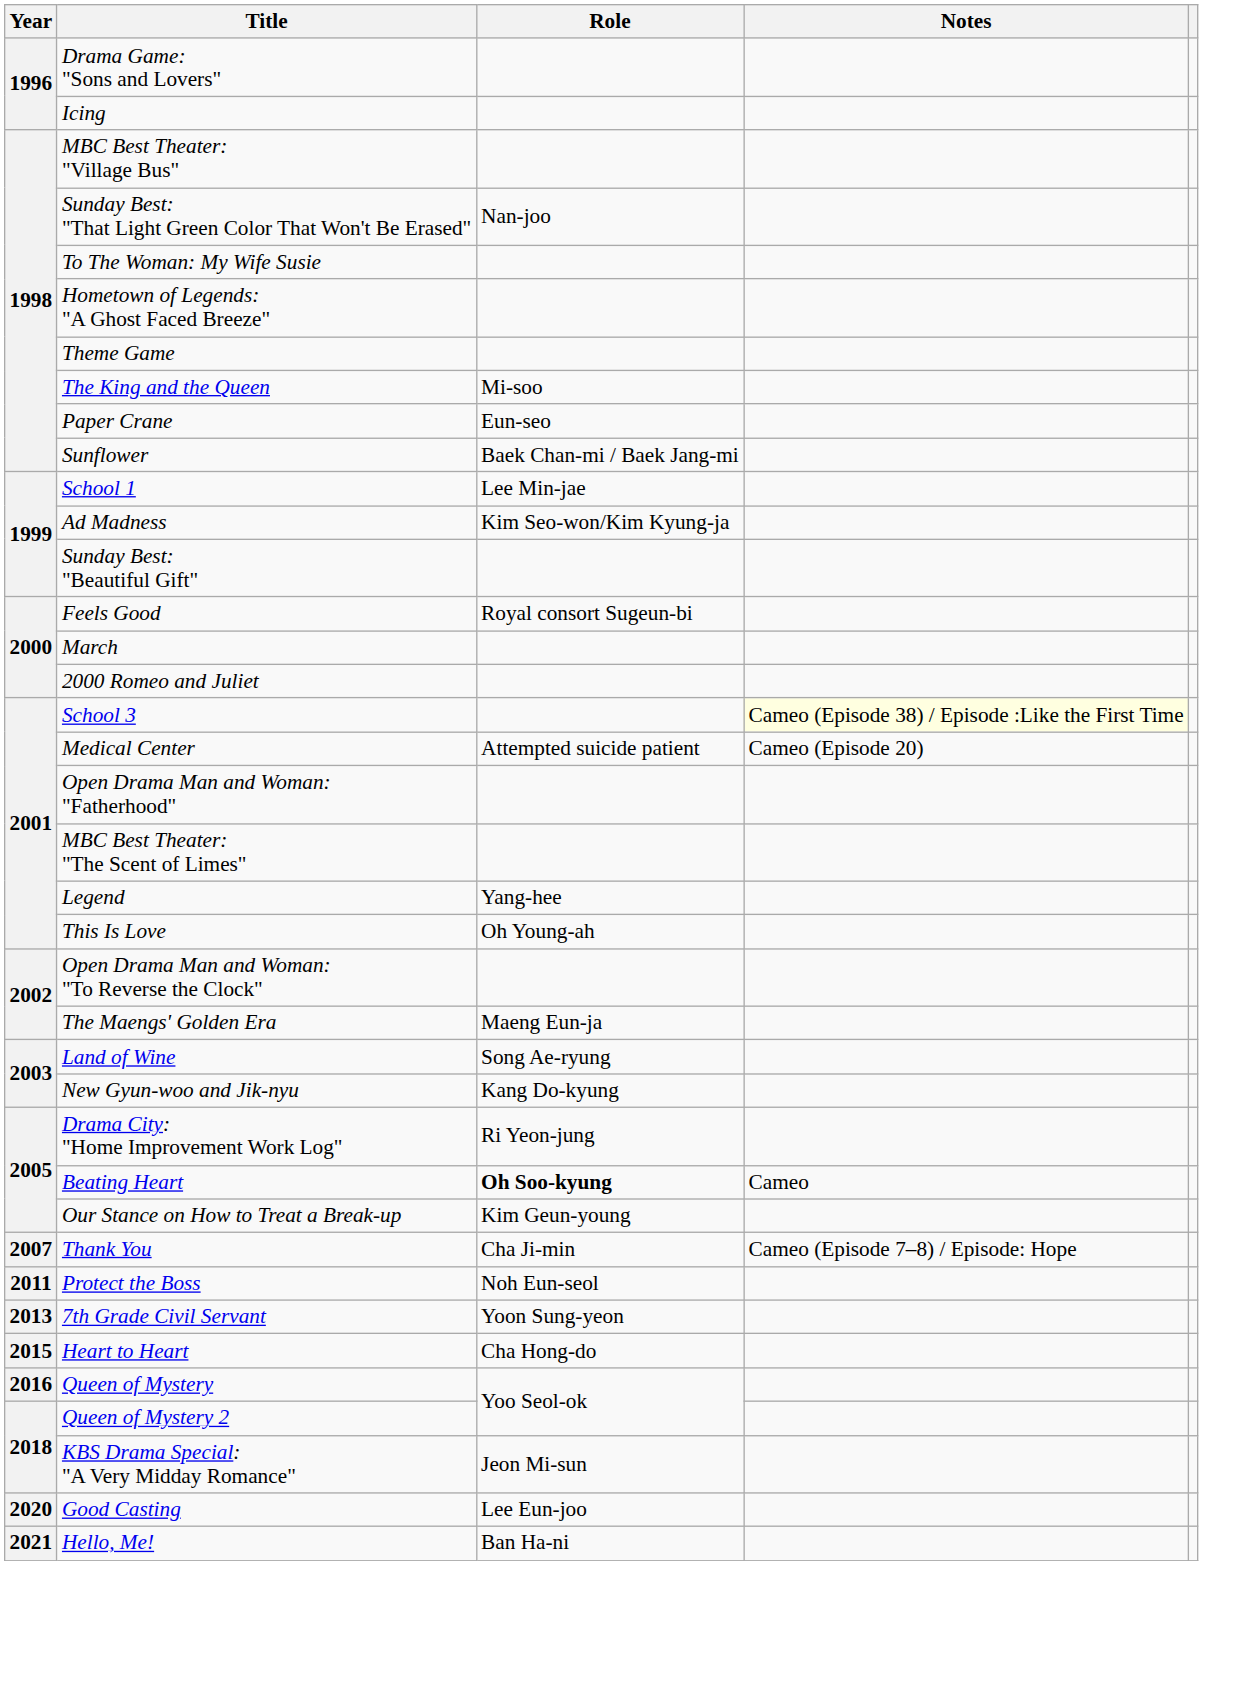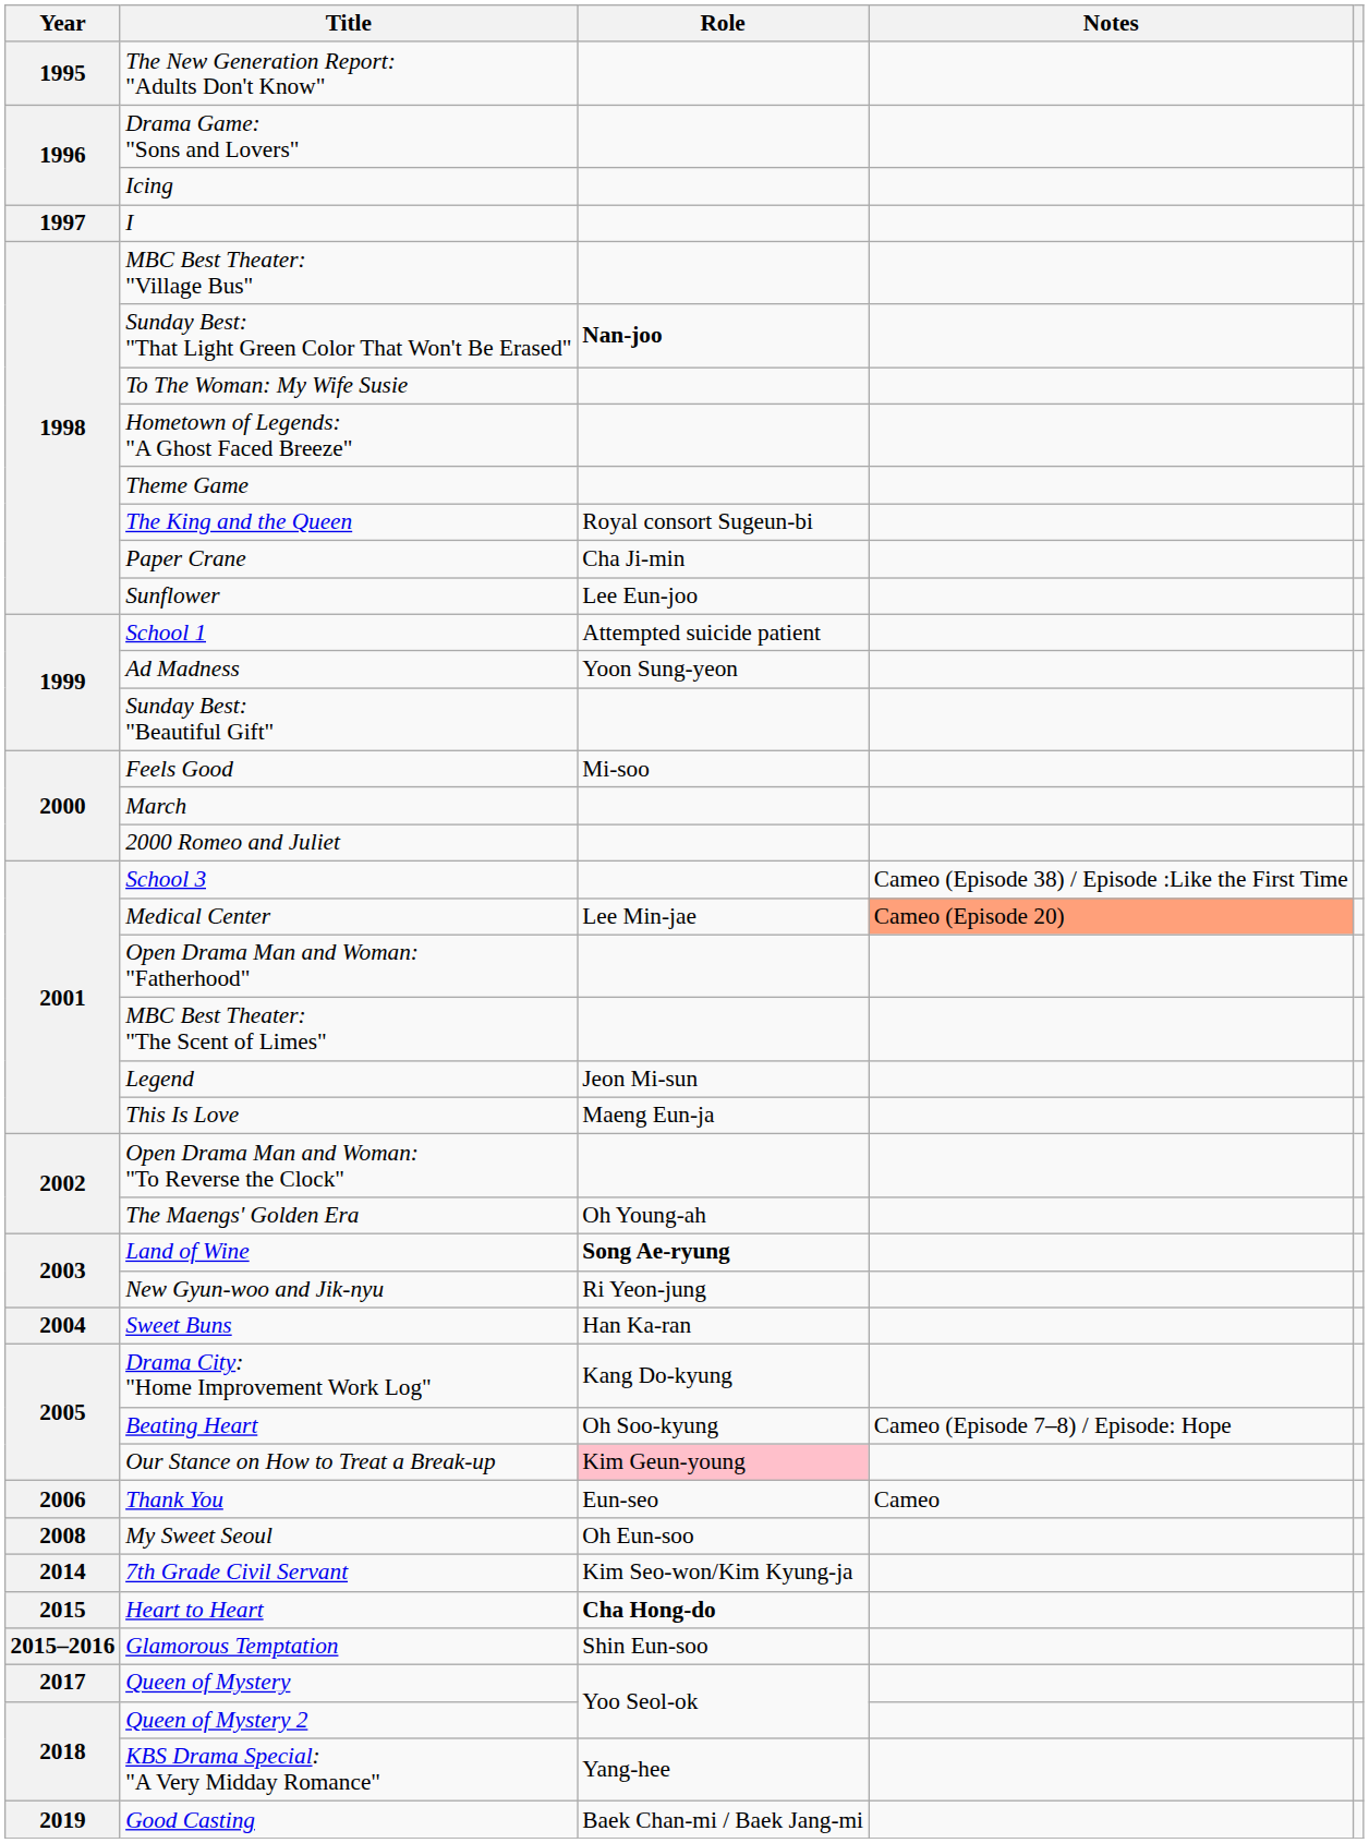+ row: 1995 | The New Generation Report: "Adults Don't Know"
+ row: 1997 | I
Sunday Best: "That Light Green Color That Won't Be Erased" | Role: normal -> bold
The King and the Queen | Role: Mi-soo -> Royal consort Sugeun-bi
Paper Crane | Role: Eun-seo -> Cha Ji-min
Sunflower | Role: Baek Chan-mi / Baek Jang-mi -> Lee Eun-joo
School 1 | Role: Lee Min-jae -> Attempted suicide patient
Ad Madness | Role: Kim Seo-won/Kim Kyung-ja -> Yoon Sung-yeon
Feels Good | Role: Royal consort Sugeun-bi -> Mi-soo
School 3 | Notes: lightyellow background -> no background
Medical Center | Role: Attempted suicide patient -> Lee Min-jae
Medical Center | Notes: no background -> lightsalmon background
Legend | Role: Yang-hee -> Jeon Mi-sun
This Is Love | Role: Oh Young-ah -> Maeng Eun-ja
The Maengs' Golden Era | Role: Maeng Eun-ja -> Oh Young-ah
Land of Wine | Role: normal -> bold
New Gyun-woo and Jik-nyu | Role: Kang Do-kyung -> Ri Yeon-jung
+ row: 2004 | Sweet Buns | Han Ka-ran
Drama City: "Home Improvement Work Log" | Role: Ri Yeon-jung -> Kang Do-kyung
Beating Heart | Role: bold -> normal
Beating Heart | Notes: Cameo -> Cameo (Episode 7–8) / Episode: Hope
Our Stance on How to Treat a Break-up | Role: no background -> pink background
Thank You | Year: 2007 -> 2006
Thank You | Role: Cha Ji-min -> Eun-seo
Thank You | Notes: Cameo (Episode 7–8) / Episode: Hope -> Cameo
+ row: 2008 | My Sweet Seoul | Oh Eun-soo
- row: 2011 | Protect the Boss | Noh Eun-seol
7th Grade Civil Servant | Year: 2013 -> 2014
7th Grade Civil Servant | Role: Yoon Sung-yeon -> Kim Seo-won/Kim Kyung-ja
Heart to Heart | Role: normal -> bold
+ row: 2015–2016 | Glamorous Temptation | Shin Eun-soo
Queen of Mystery | Year: 2016 -> 2017
KBS Drama Special: "A Very Midday Romance" | Role: Jeon Mi-sun -> Yang-hee
Good Casting | Year: 2020 -> 2019
Good Casting | Role: Lee Eun-joo -> Baek Chan-mi / Baek Jang-mi
- row: 2021 | Hello, Me! | Ban Ha-ni
